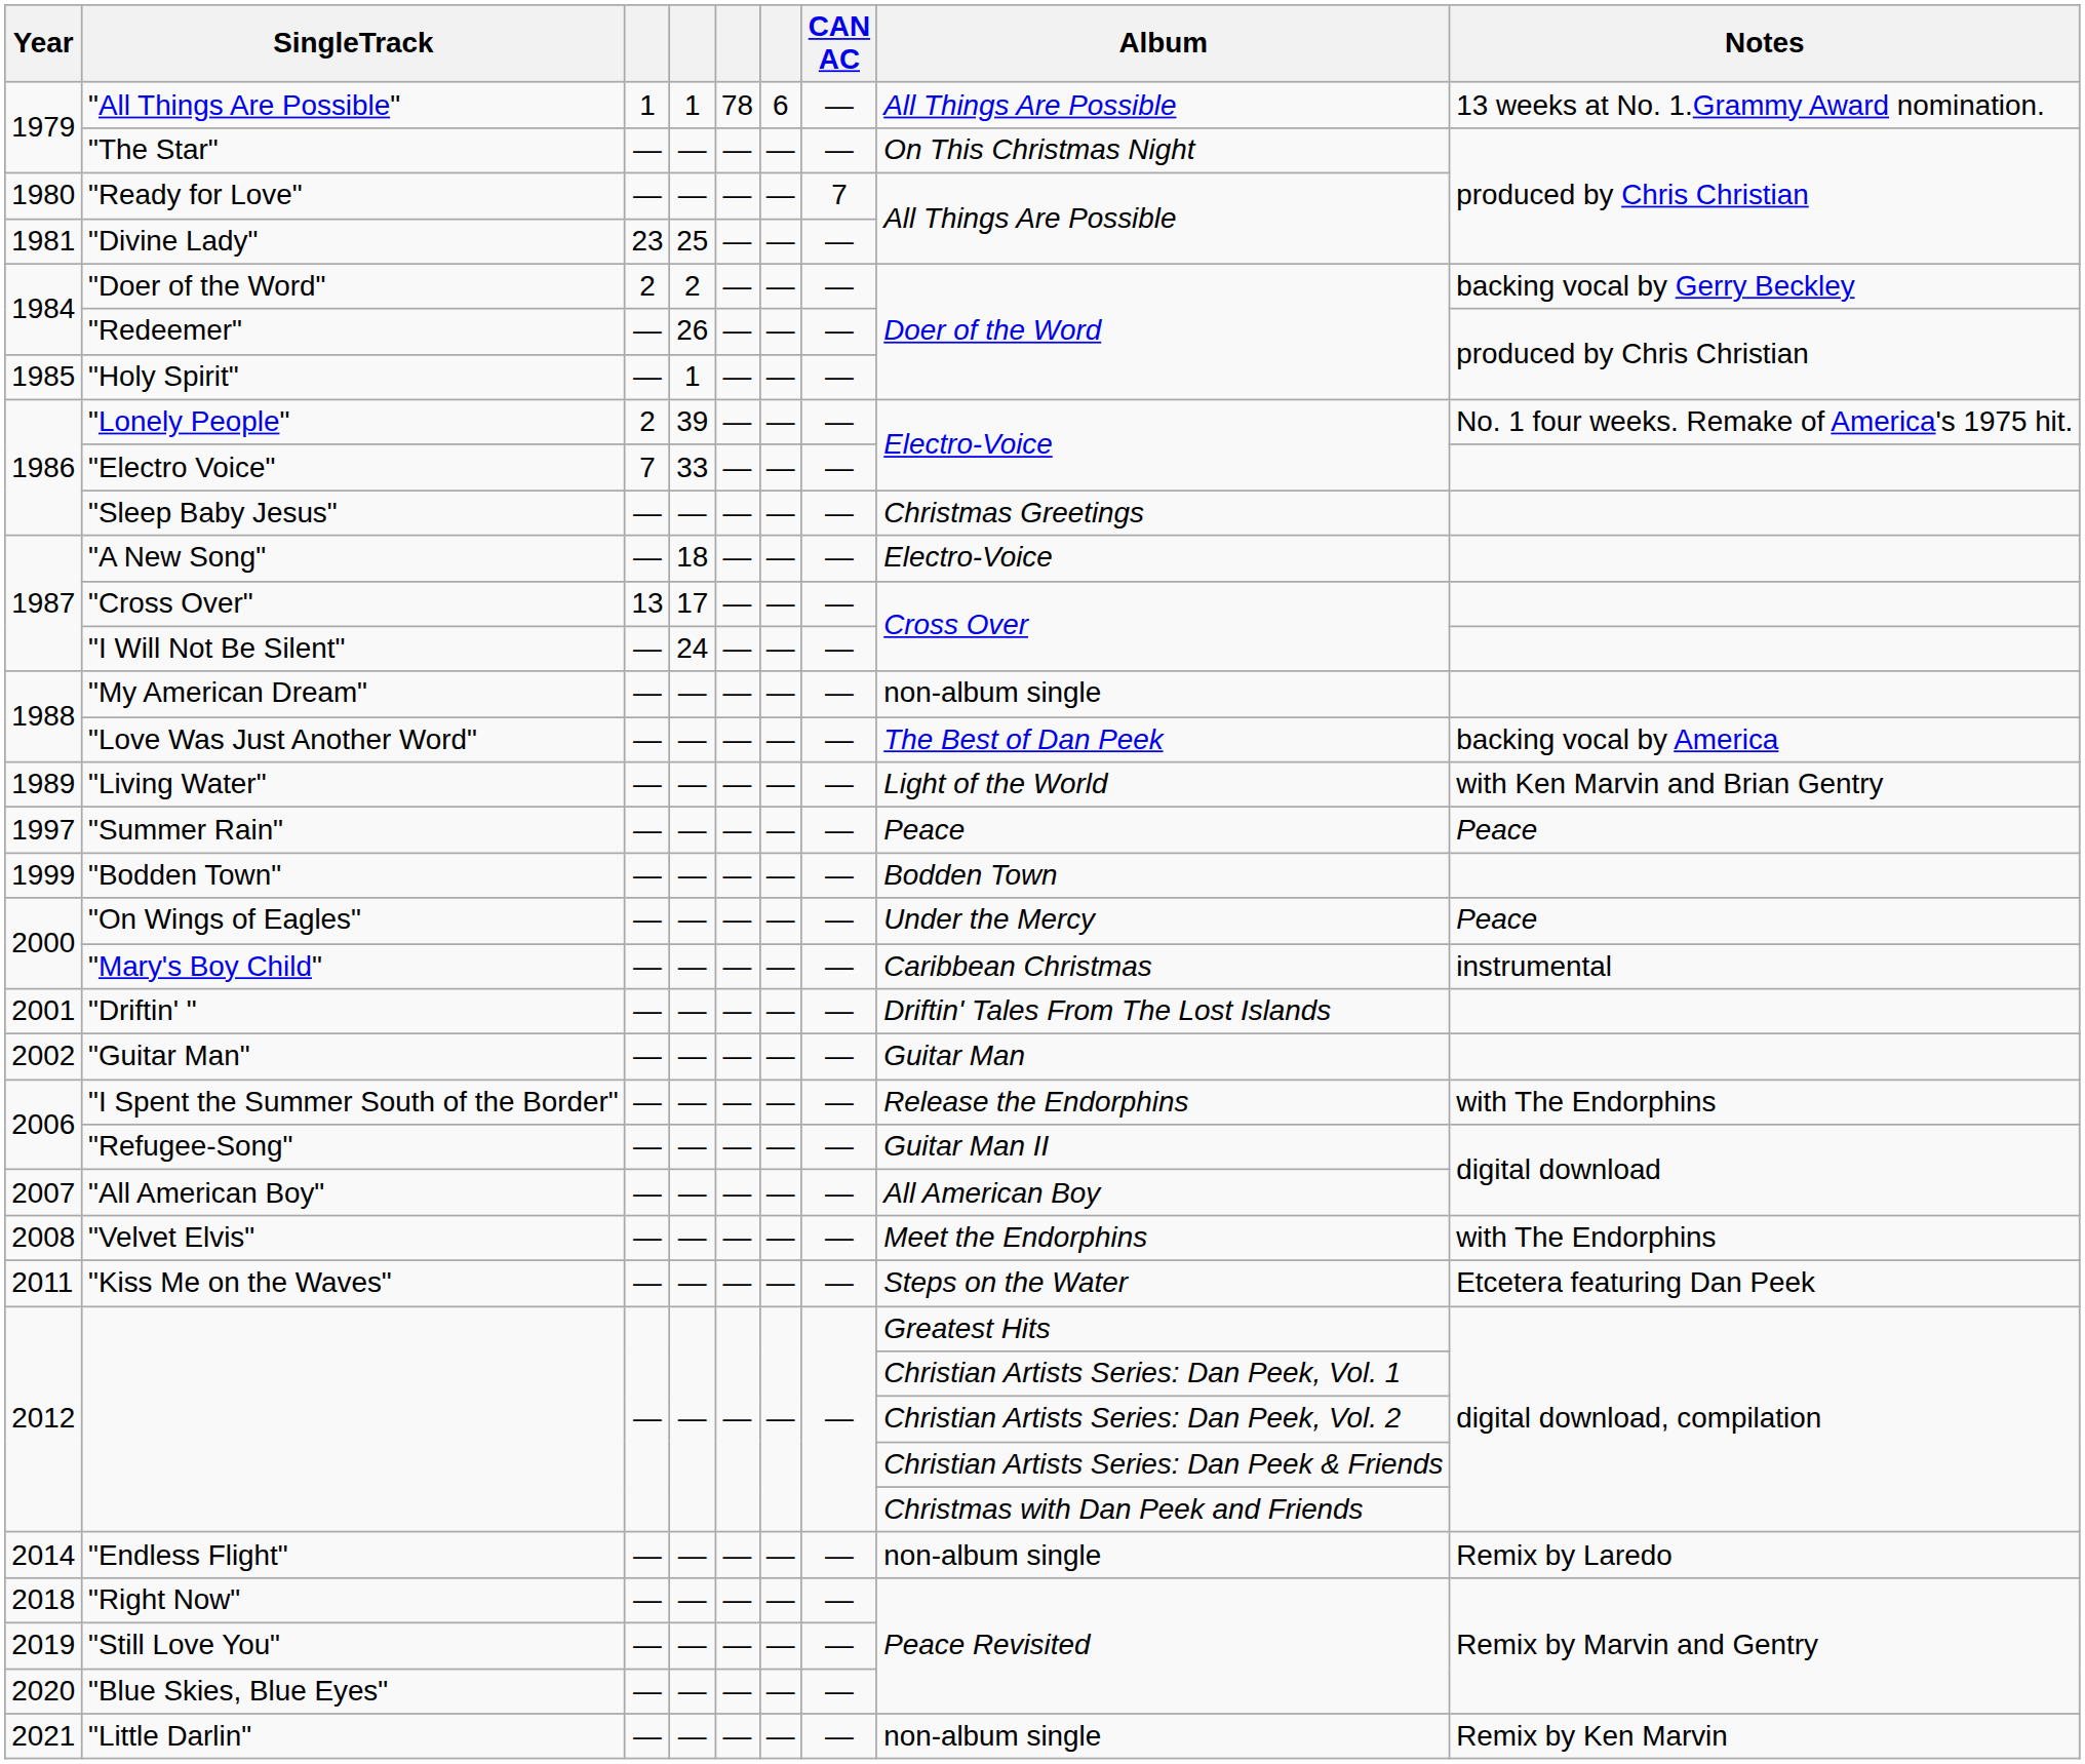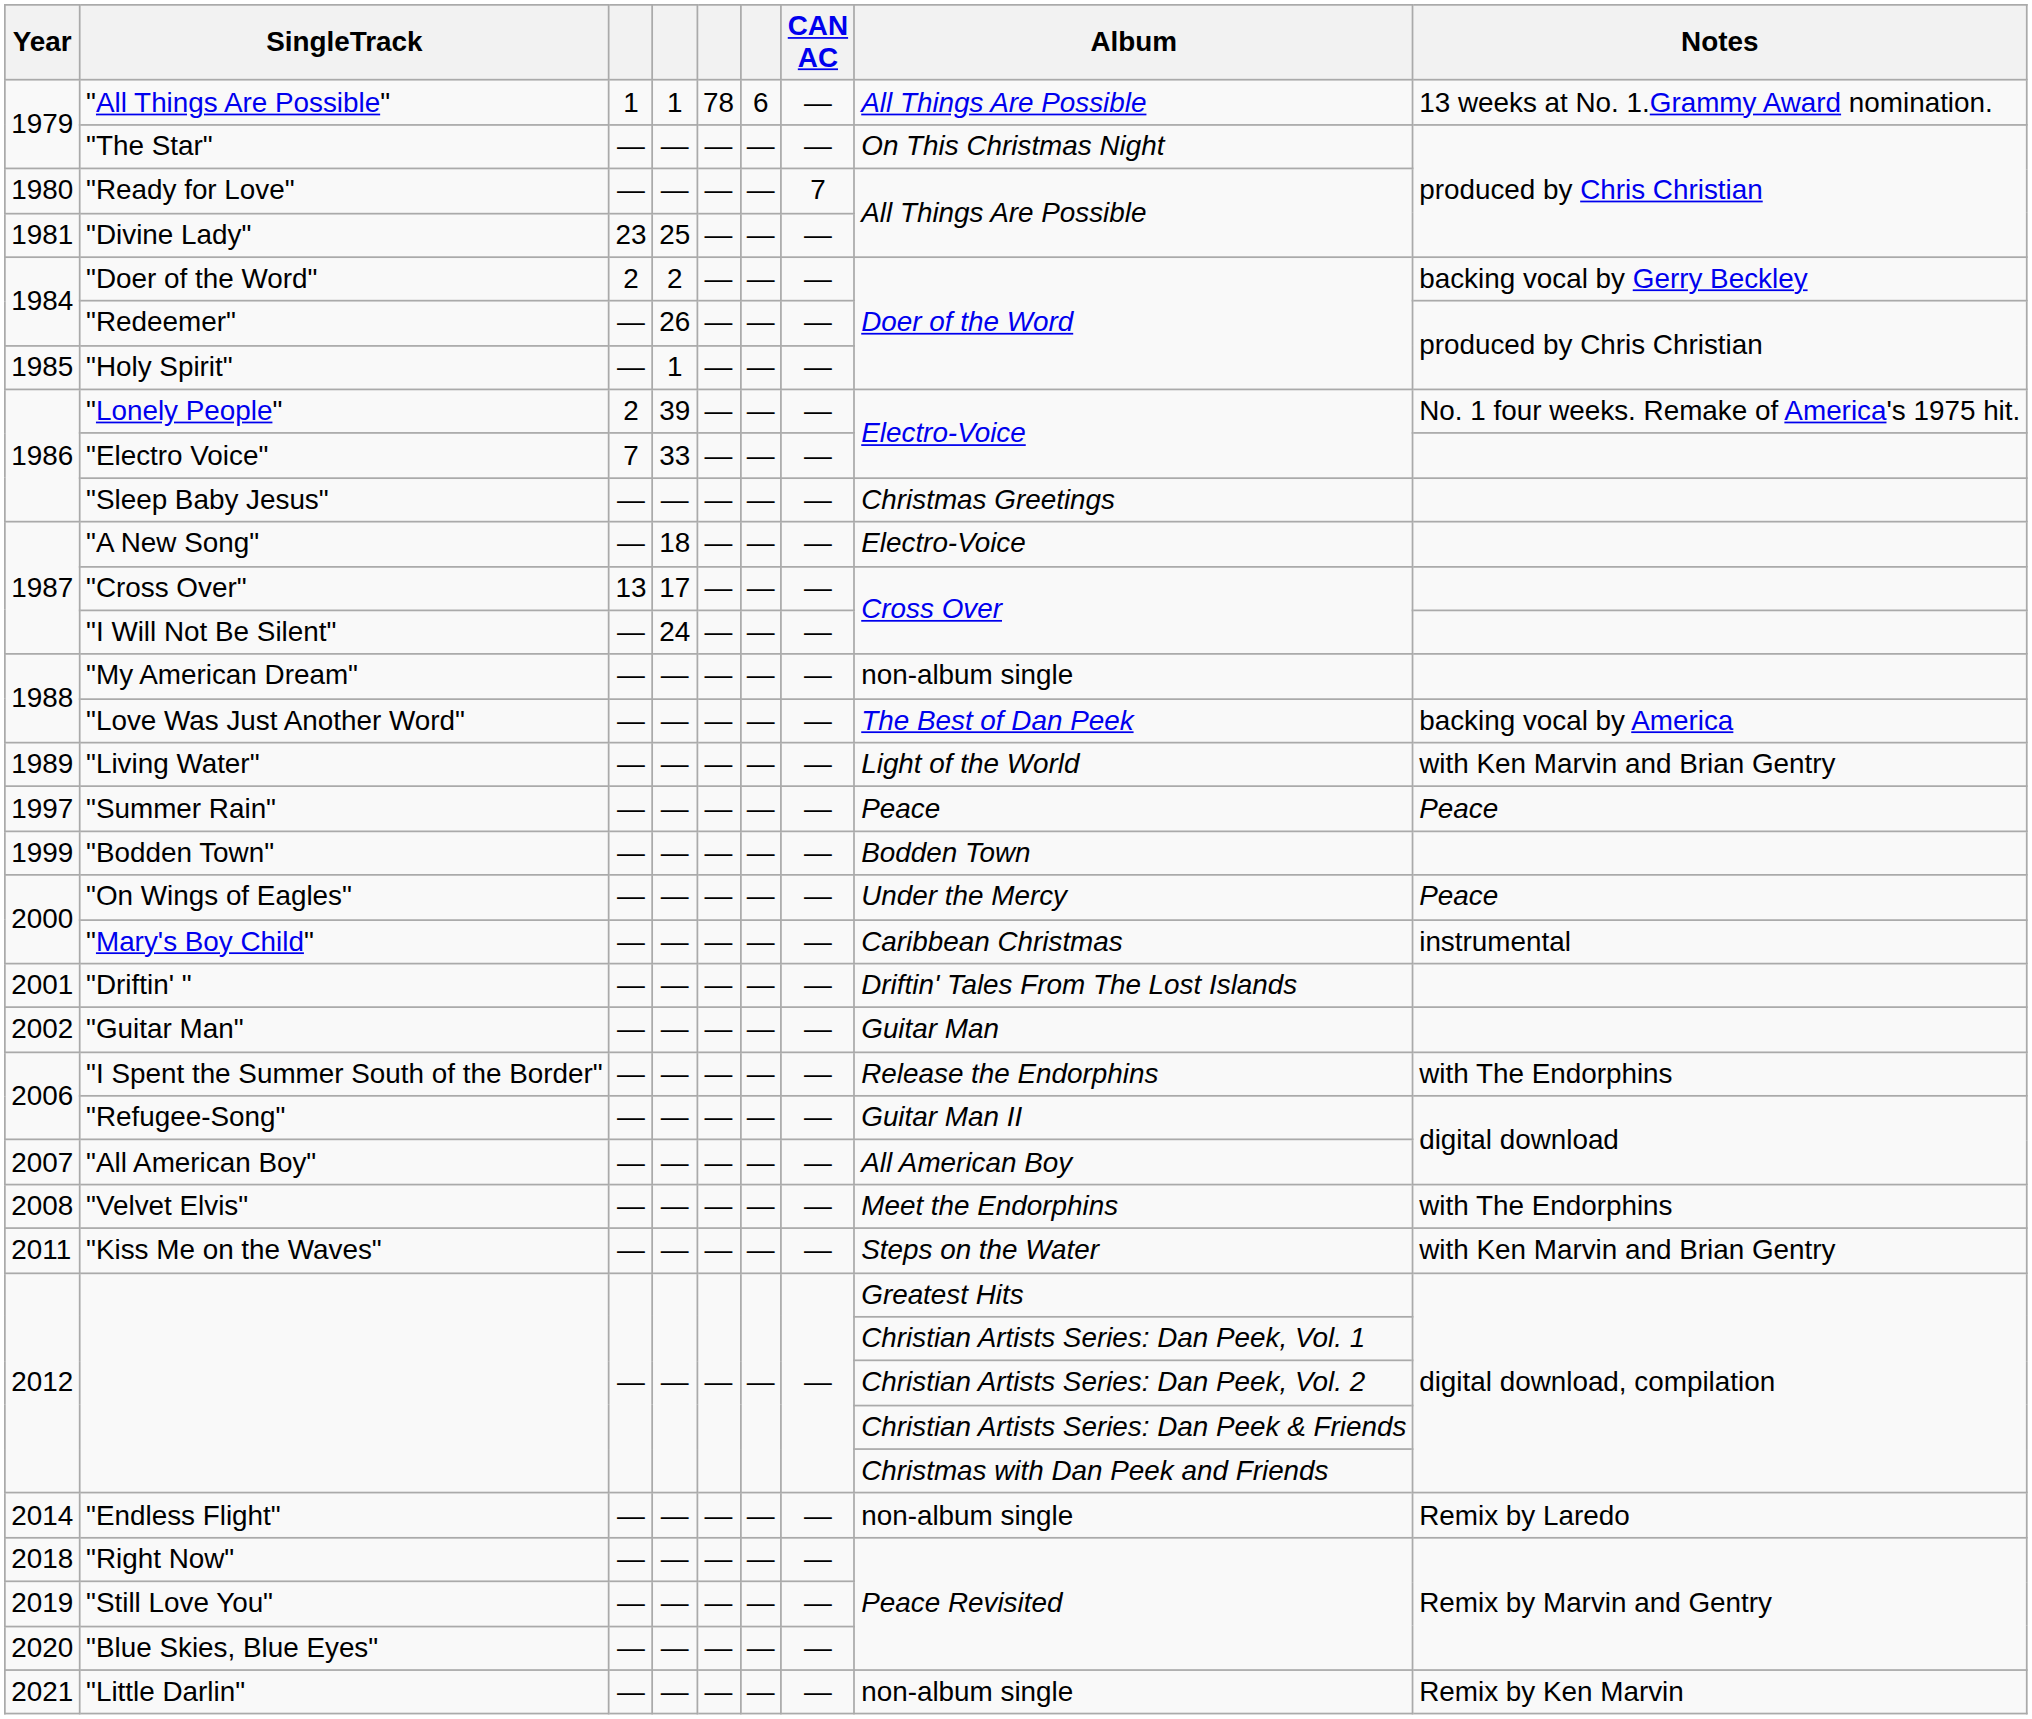"Kiss Me on the Waves" | Notes: Etcetera featuring Dan Peek -> with Ken Marvin and Brian Gentry
